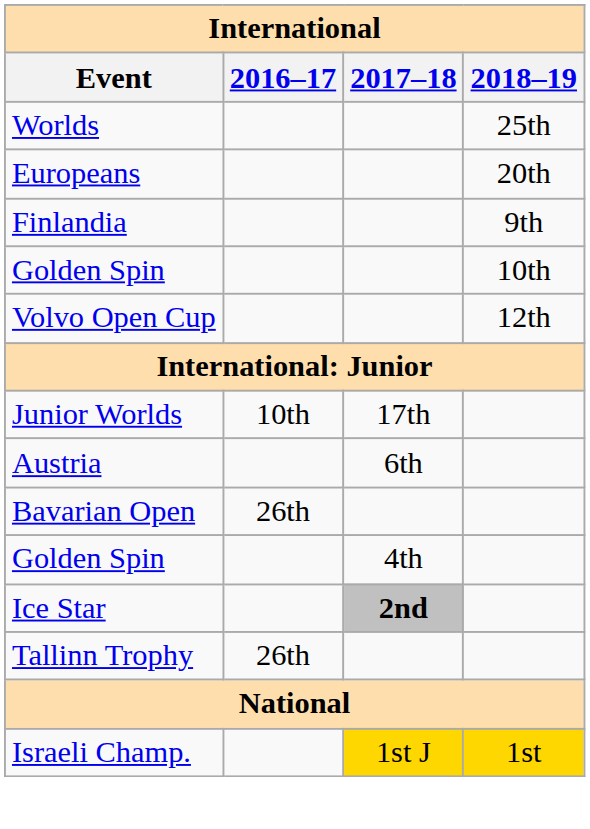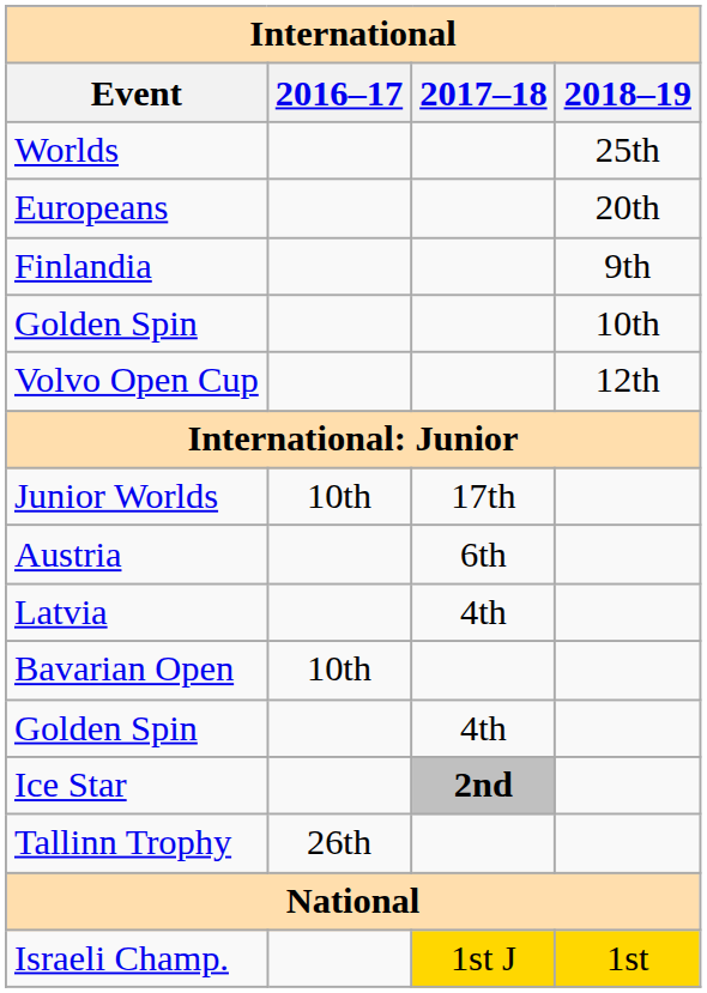+ row: Latvia | 4th
Bavarian Open | 2016–17: 26th -> 10th
